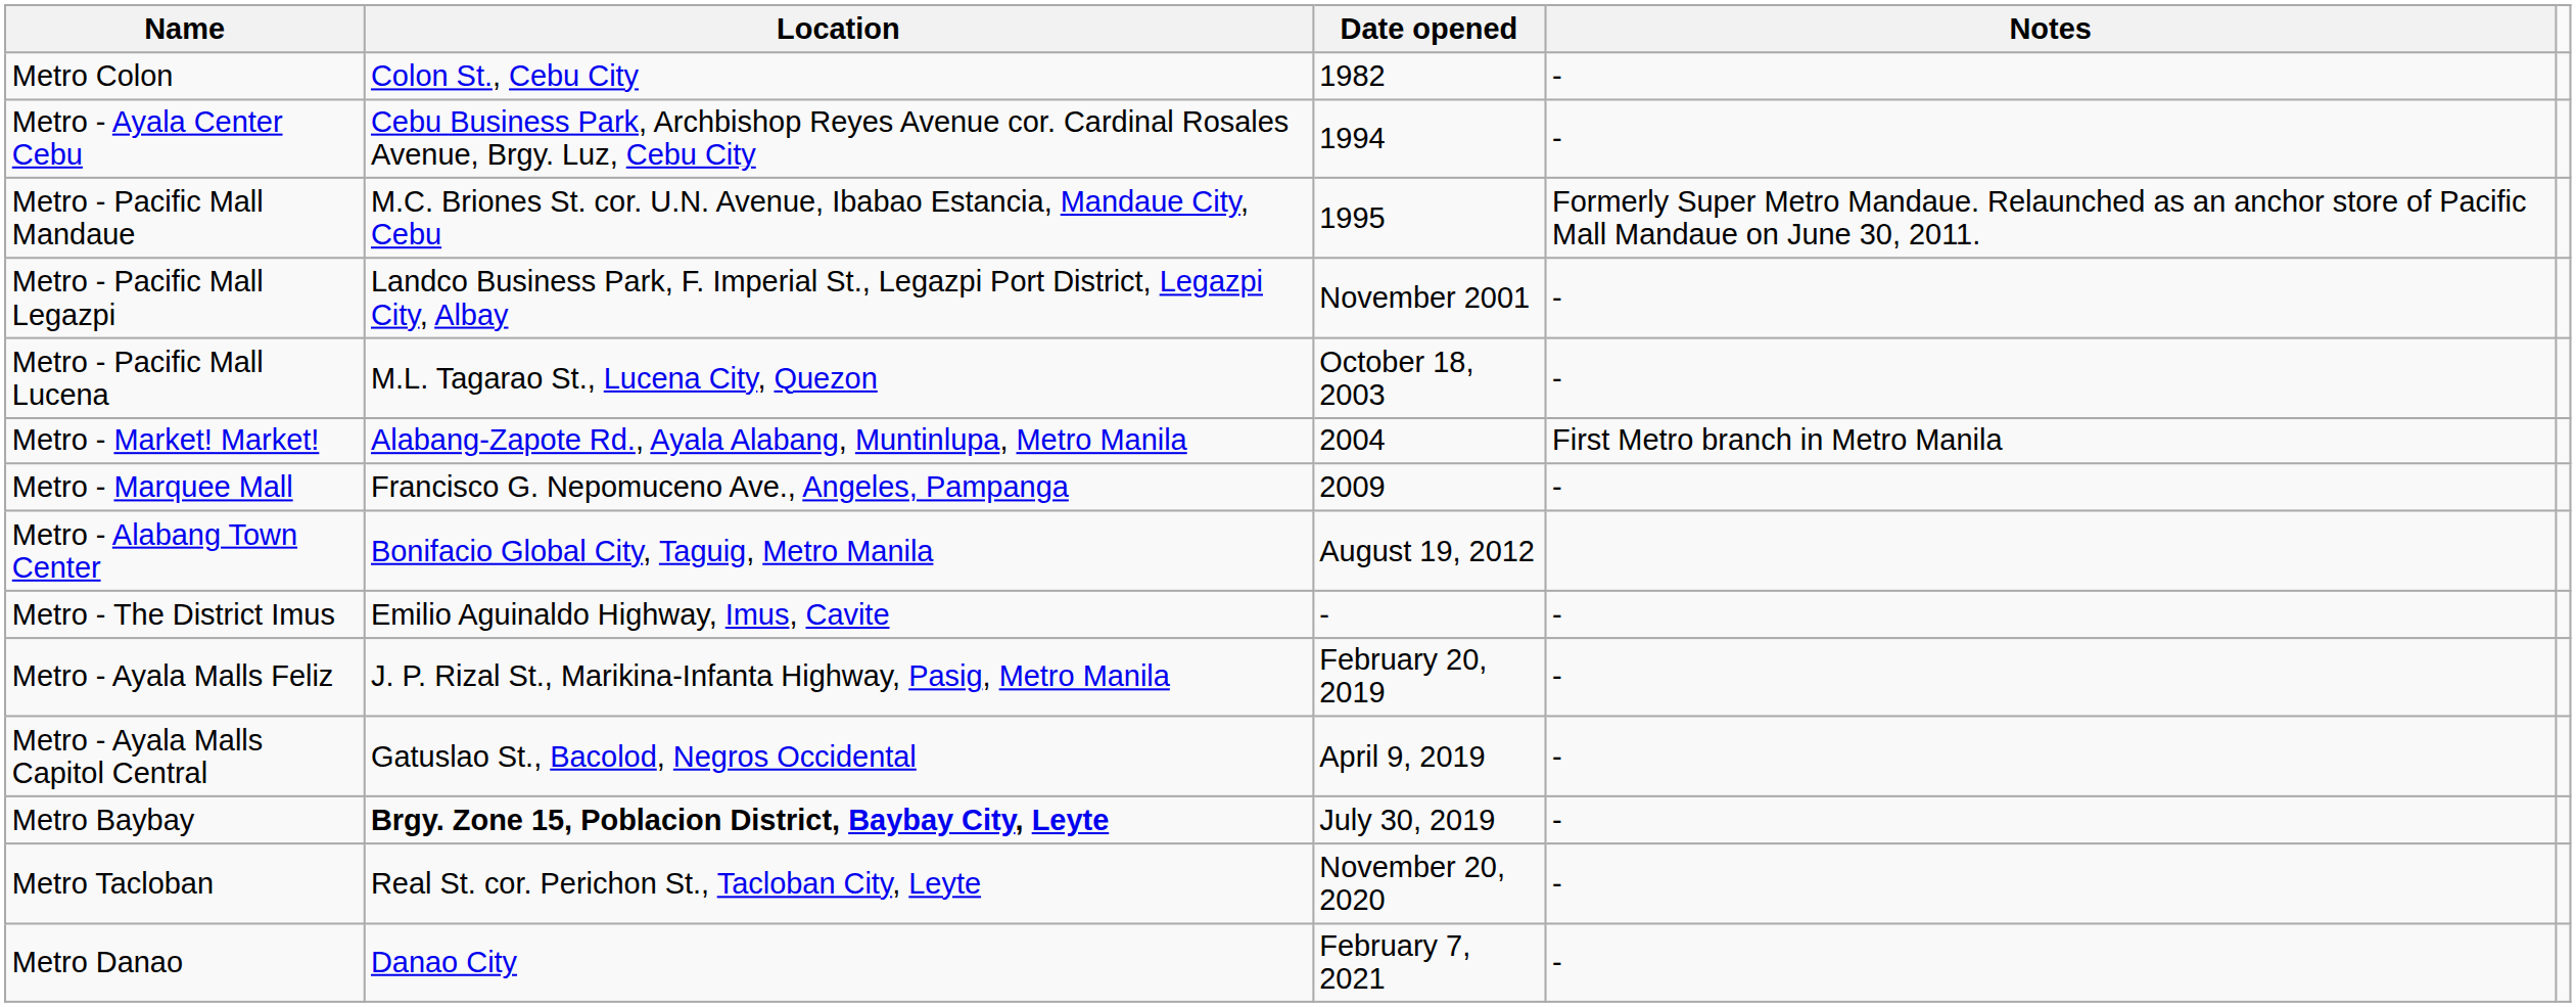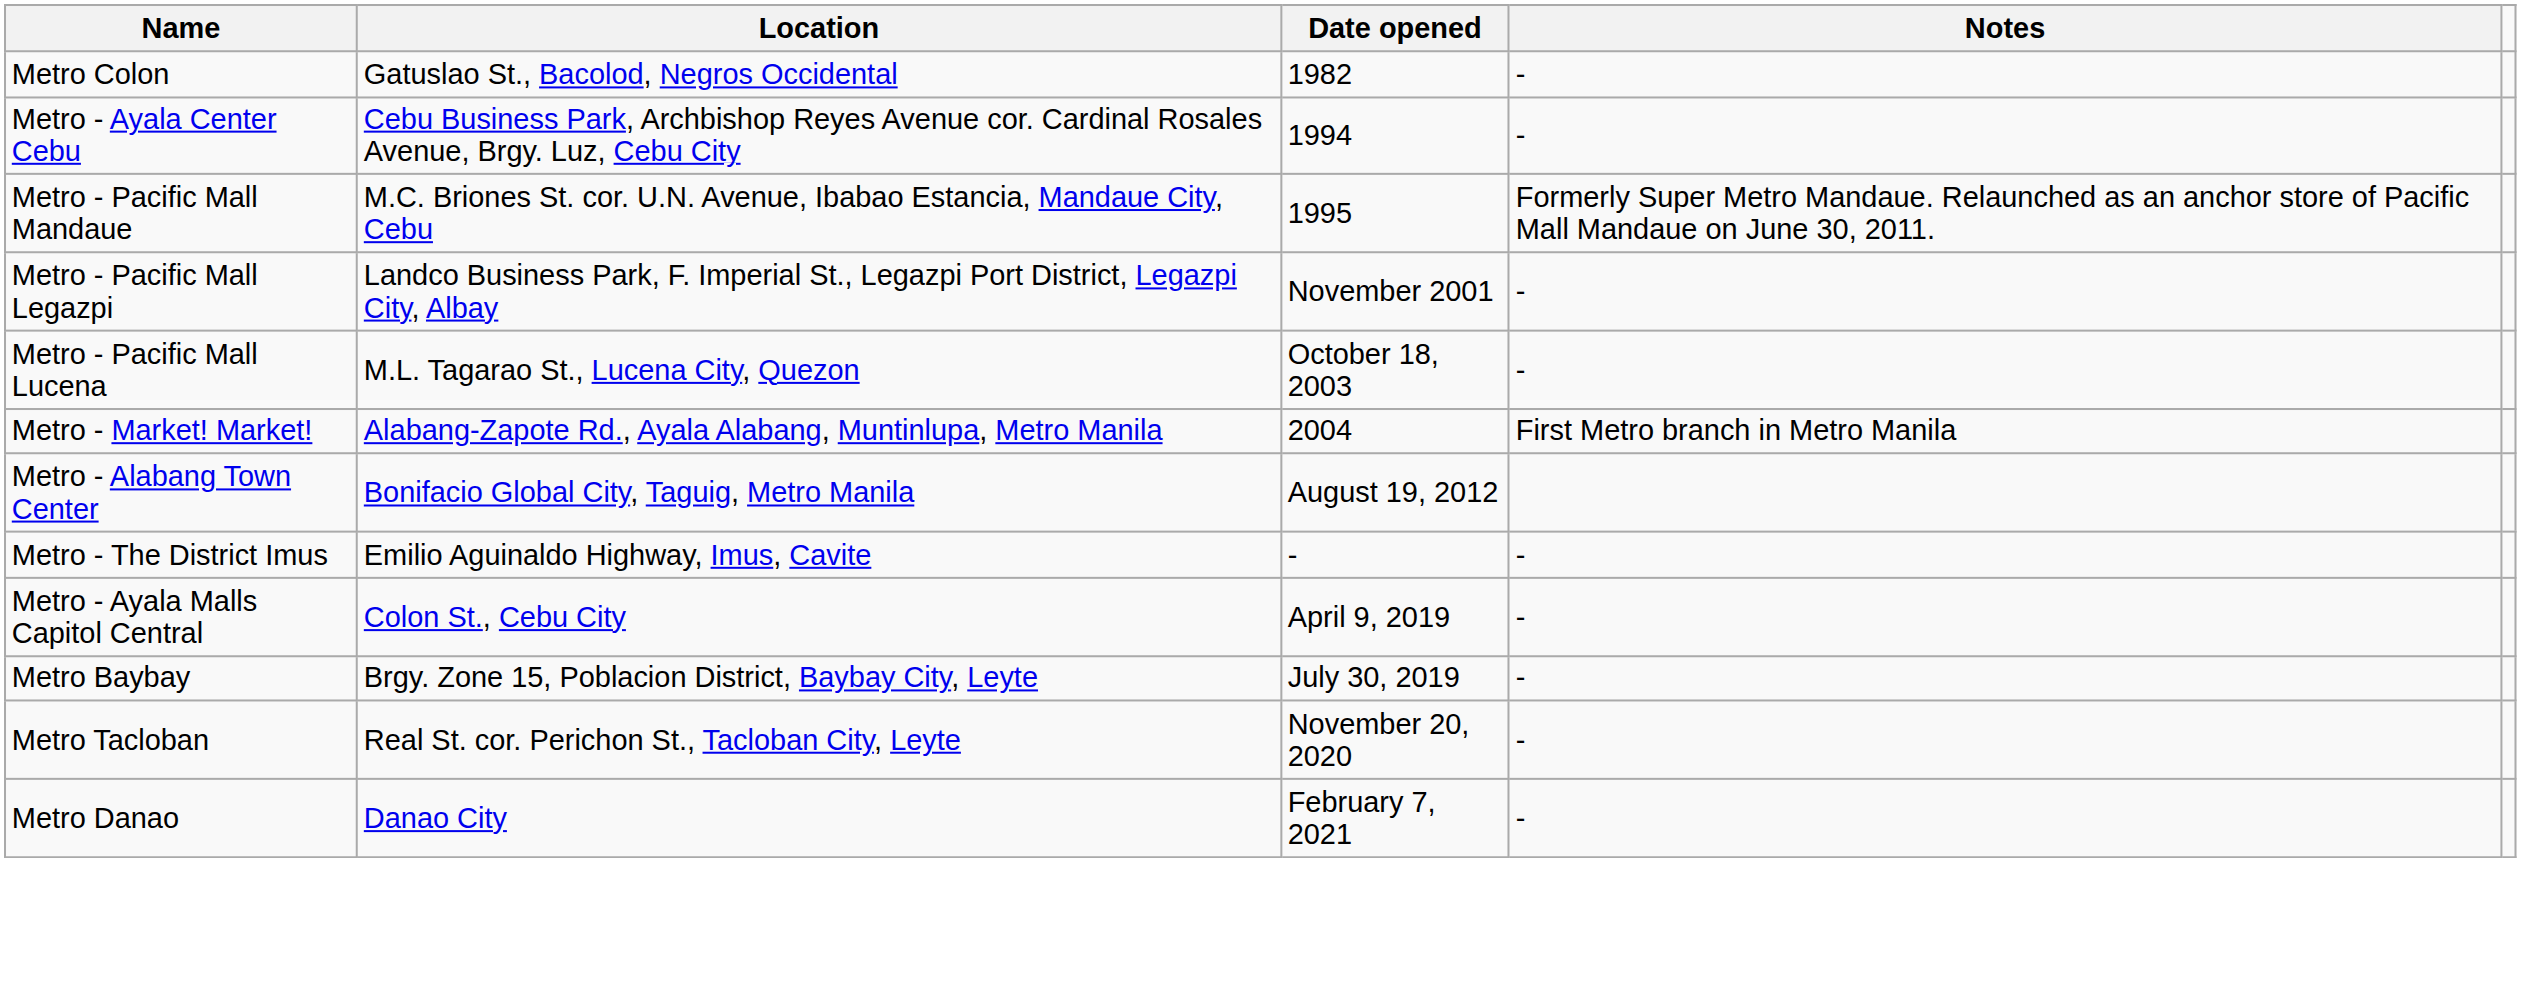Metro Colon | Location: Colon St., Cebu City -> Gatuslao St., Bacolod, Negros Occidental
- row: Metro - Marquee Mall | Francisco G. Nepomuceno Ave., Angeles, Pampanga | 2009 | -
- row: Metro - Ayala Malls Feliz | J. P. Rizal St., Marikina-Infanta Highway, Pasig, Metro Manila | February 20, 2019 | -
Metro - Ayala Malls Capitol Central | Location: Gatuslao St., Bacolod, Negros Occidental -> Colon St., Cebu City
Metro Baybay | Location: bold -> normal
